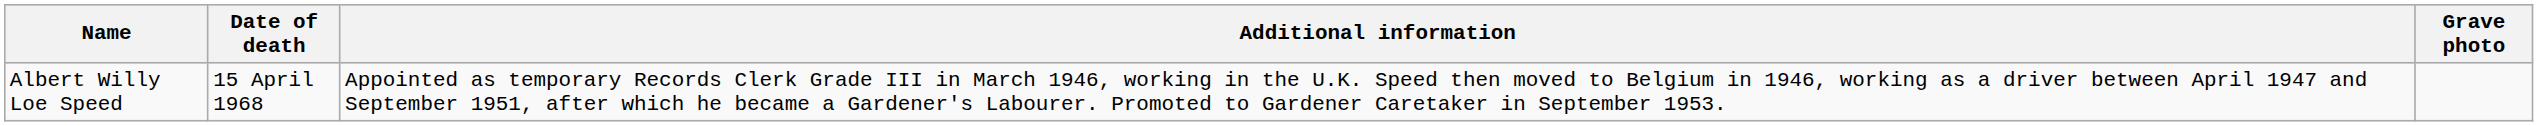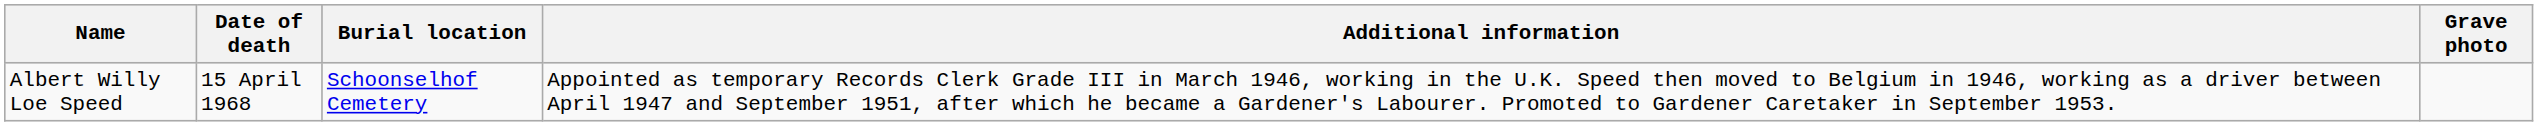+ column: Burial location | Schoonselhof Cemetery
